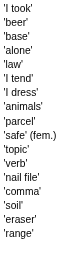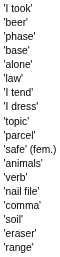+ row: 'phase'
rows swapped: 'topic' <-> 'animals'
